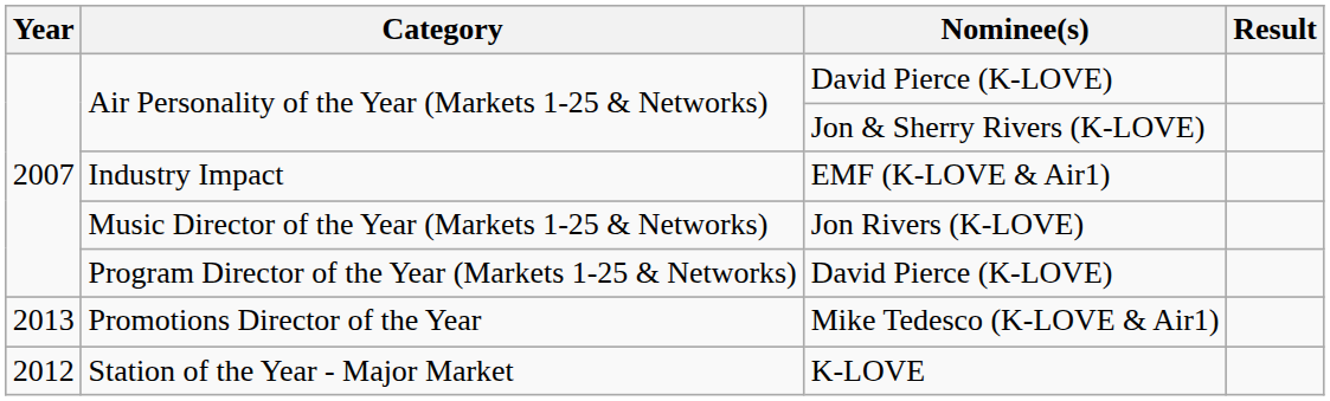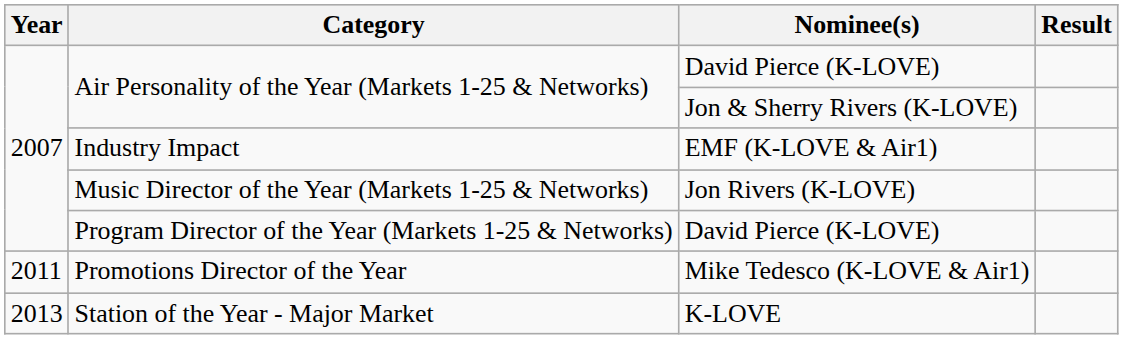Promotions Director of the Year | Year: 2013 -> 2011
Station of the Year - Major Market | Year: 2012 -> 2013
